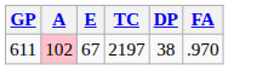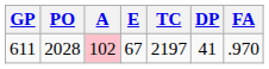+ column: PO | 2028
611 | DP: 38 -> 41
